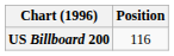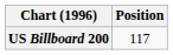US Billboard 200 | Position: 116 -> 117
